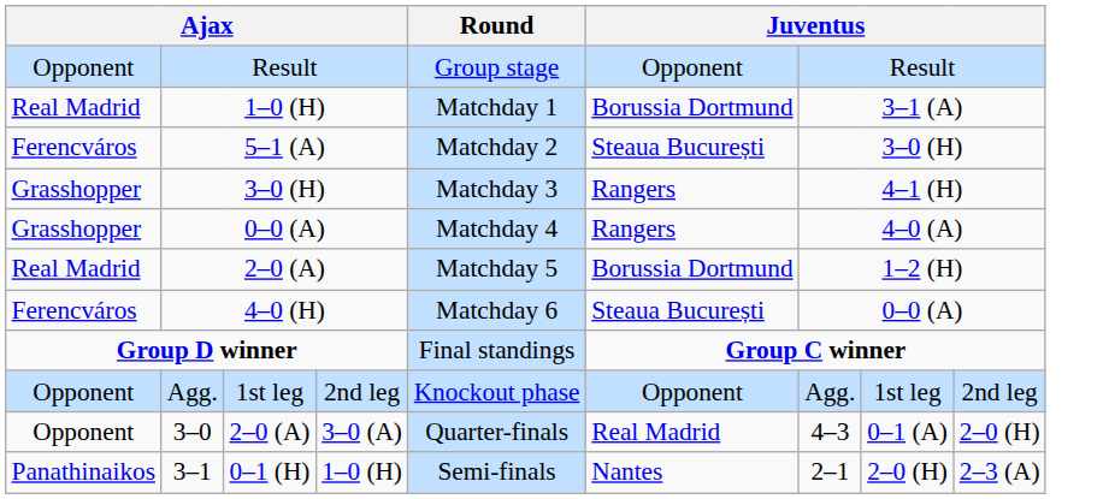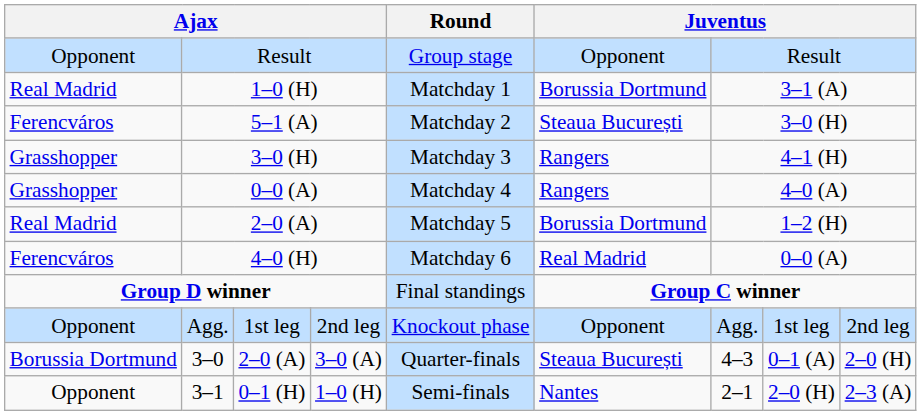4–0 (H) | column 6: Steaua București -> Real Madrid
3–0 | column 1: Opponent -> Borussia Dortmund
3–0 | column 6: Real Madrid -> Steaua București
3–1 | column 1: Panathinaikos -> Opponent
